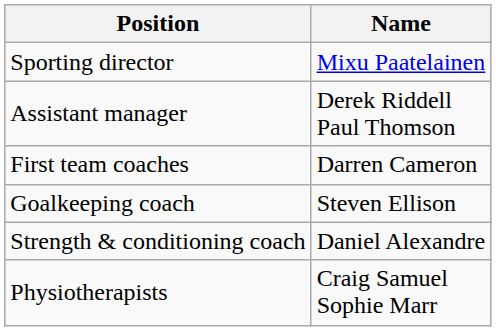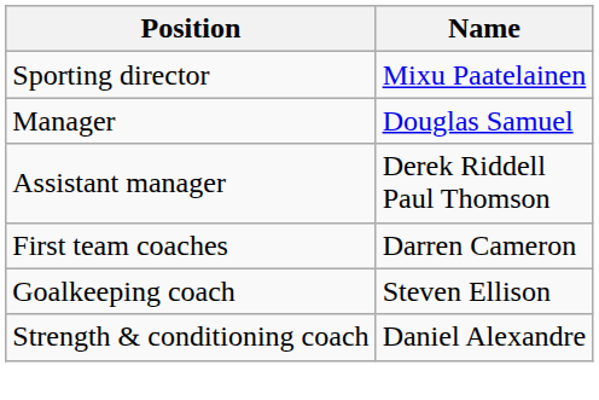+ row: Manager | Douglas Samuel
- row: Physiotherapists | Craig Samuel Sophie Marr
